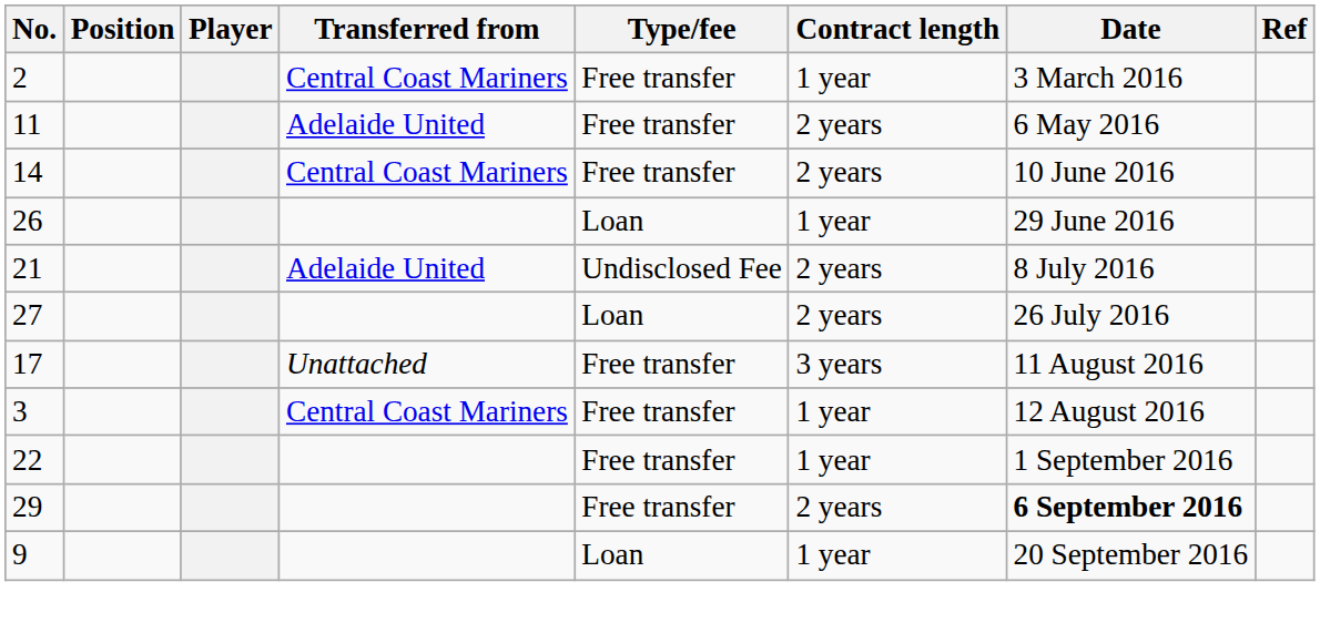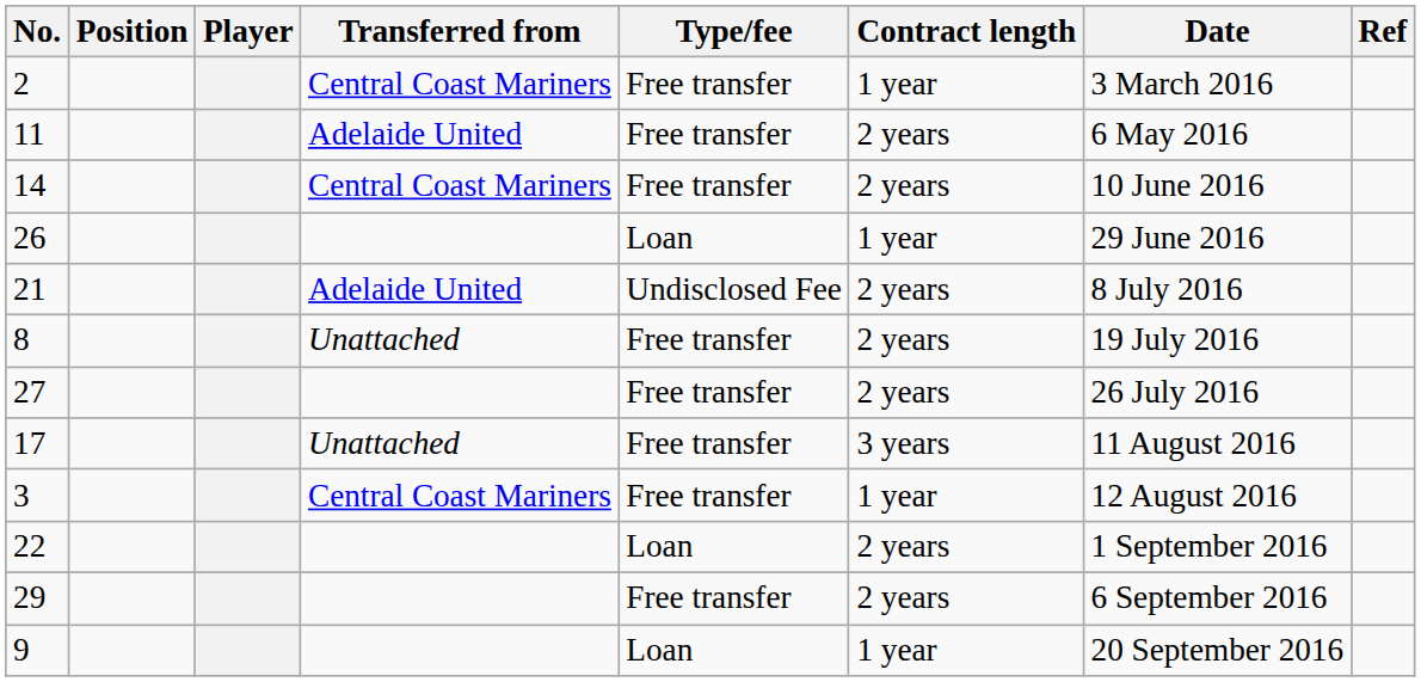+ row: 8 | Unattached | Free transfer | 2 years | 19 July 2016
27 | Type/fee: Loan -> Free transfer
22 | Type/fee: Free transfer -> Loan
22 | Contract length: 1 year -> 2 years
29 | Date: bold -> normal
